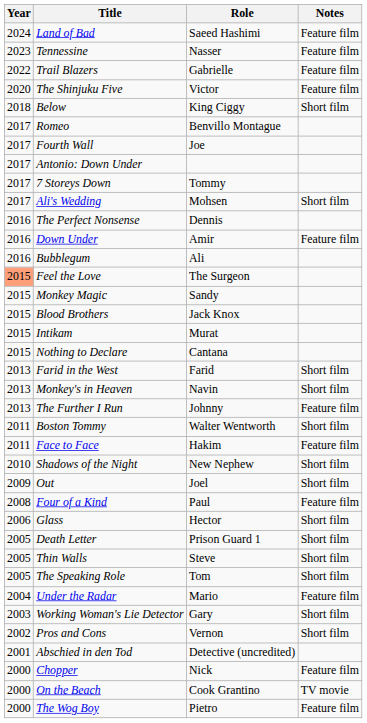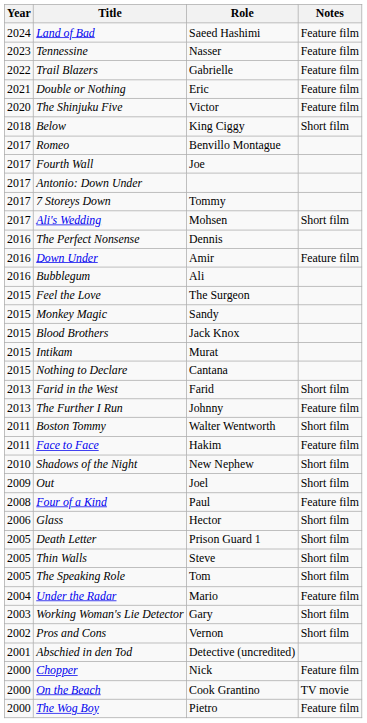+ row: 2021 | Double or Nothing | Eric | Feature film
Feel the Love | Year: lightsalmon background -> no background
- row: 2013 | Monkey's in Heaven | Navin | Short film
